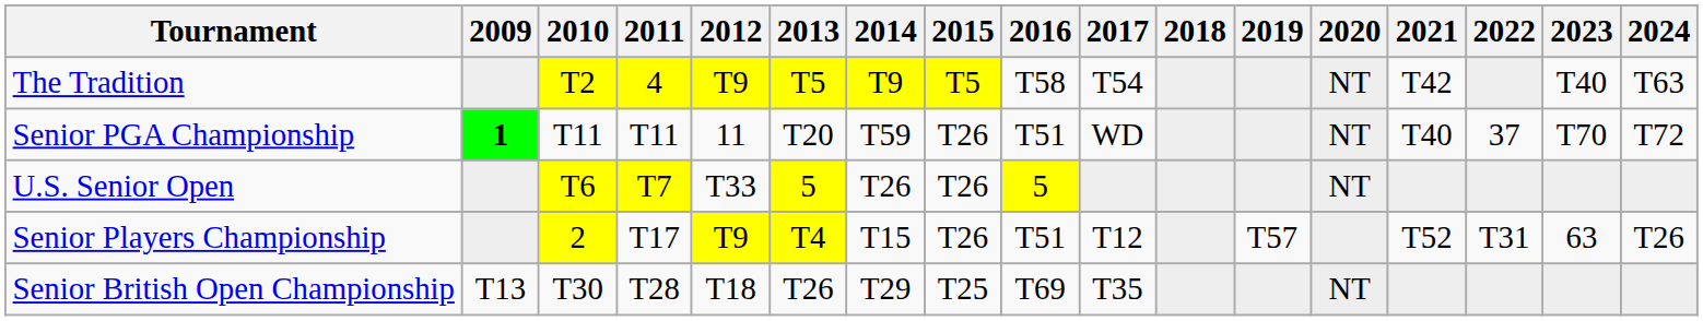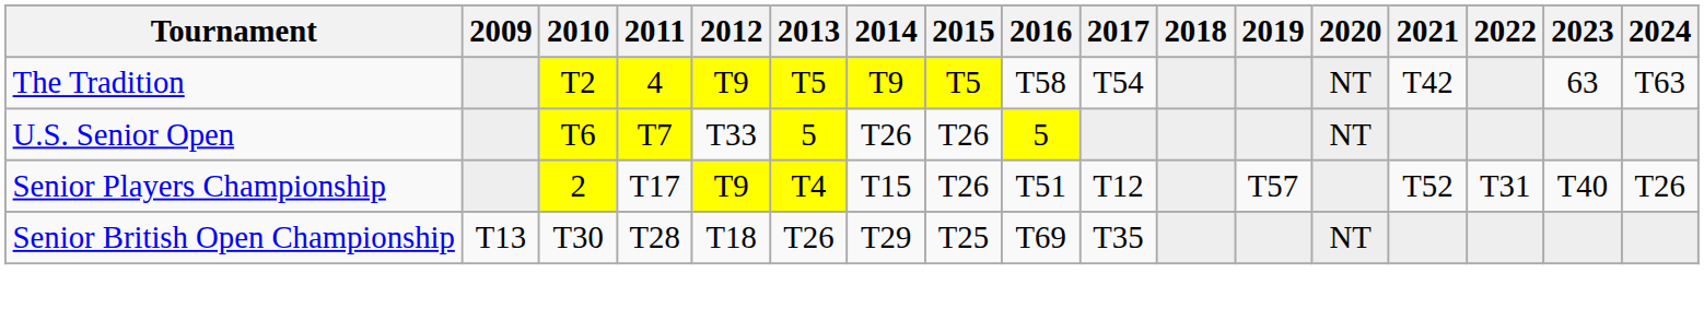The Tradition | 2023: T40 -> 63
- row: Senior PGA Championship | 1 | T11 | T11 | 11 | T20 | T59 | T26 | T51 | WD | NT | T40 | 37 | T70 | T72
Senior Players Championship | 2023: 63 -> T40
